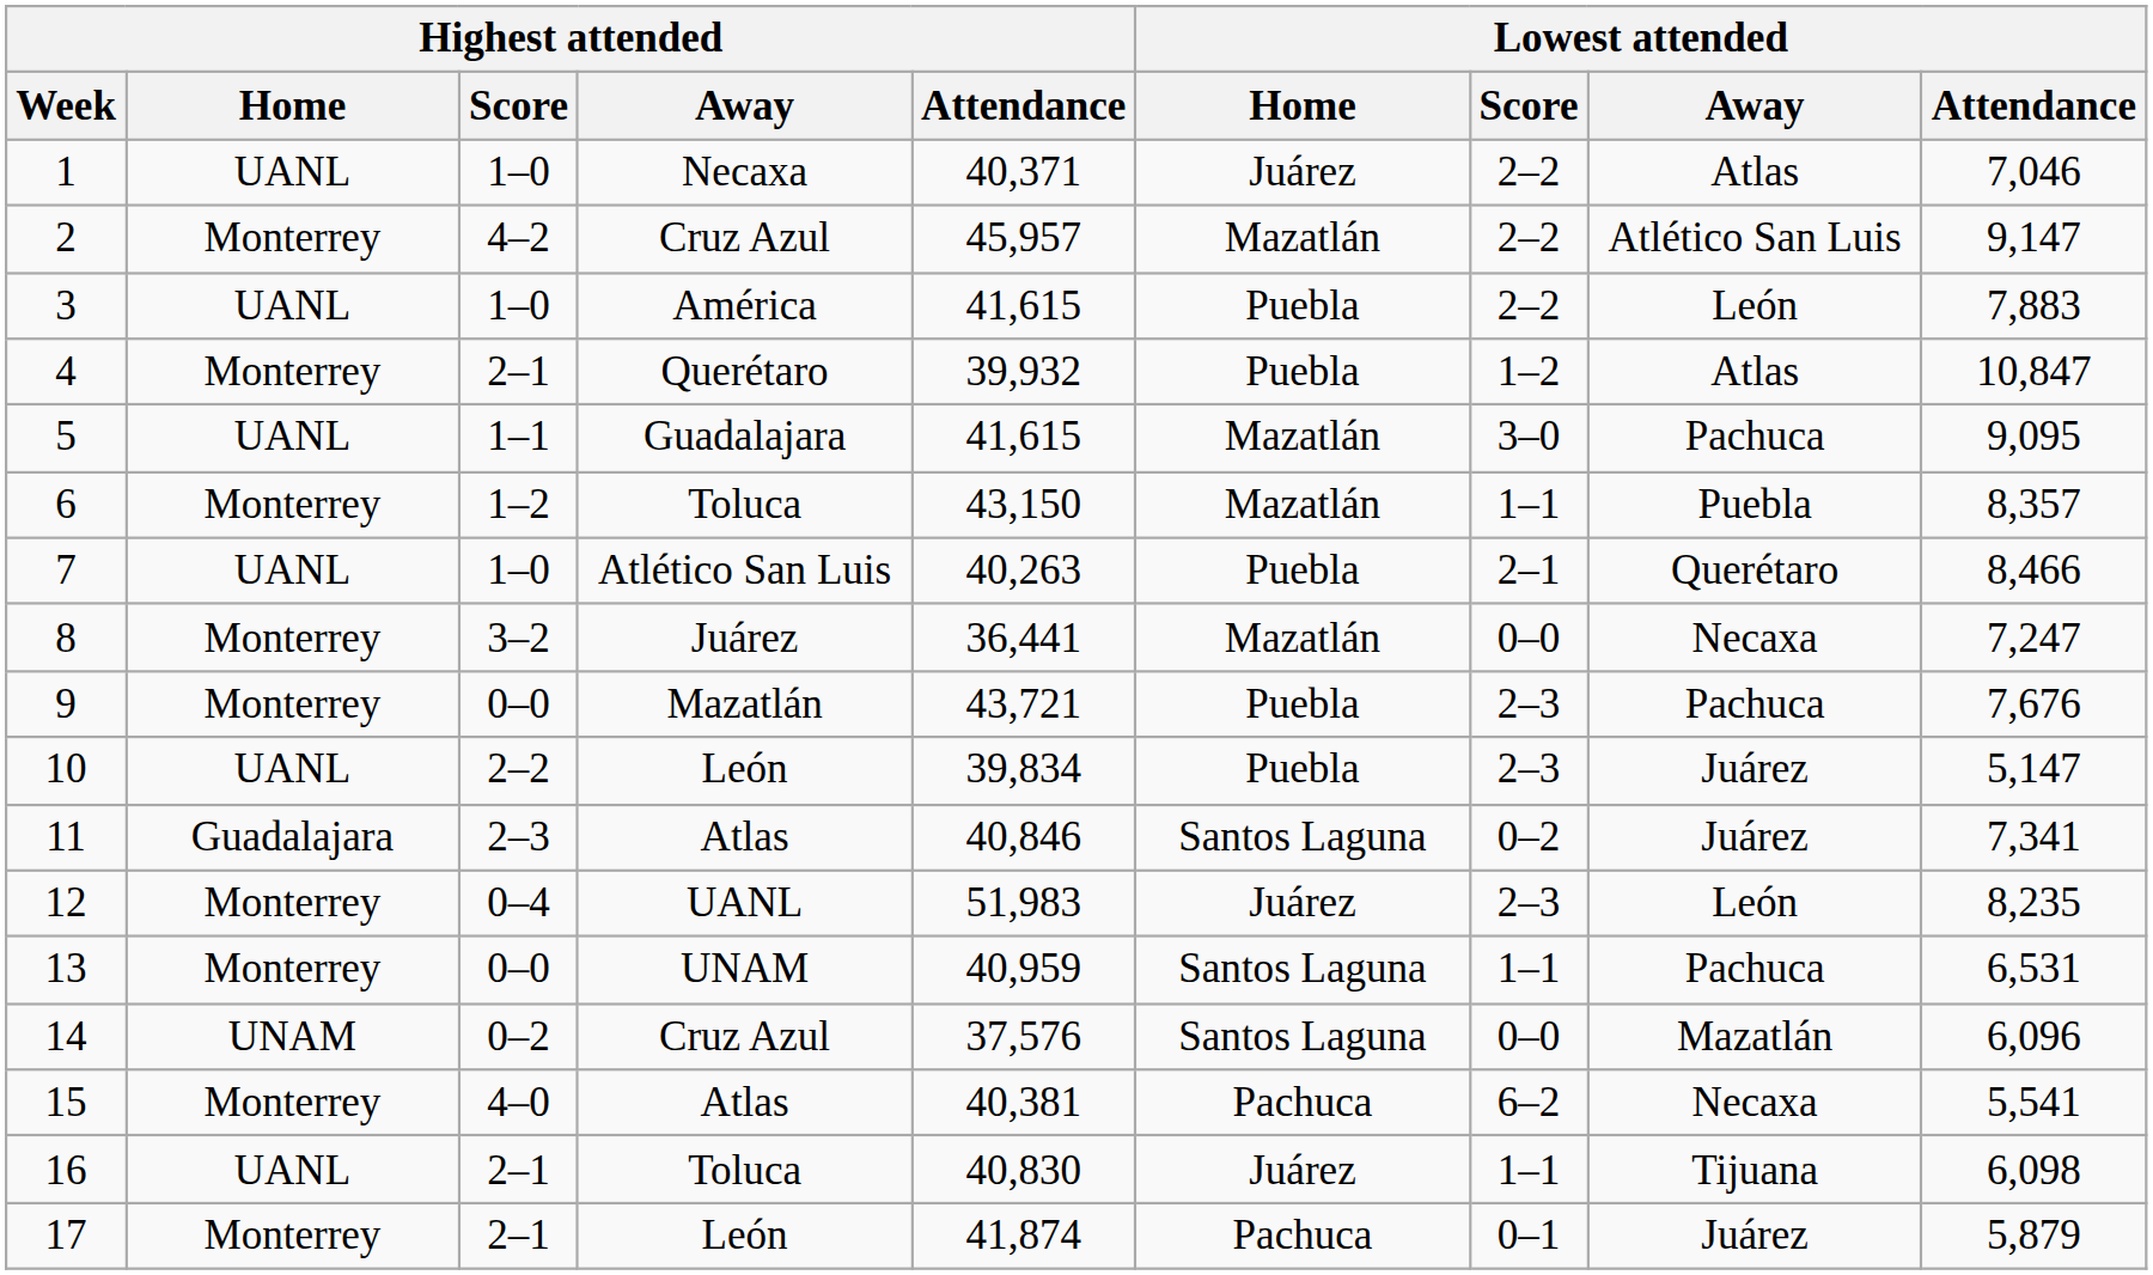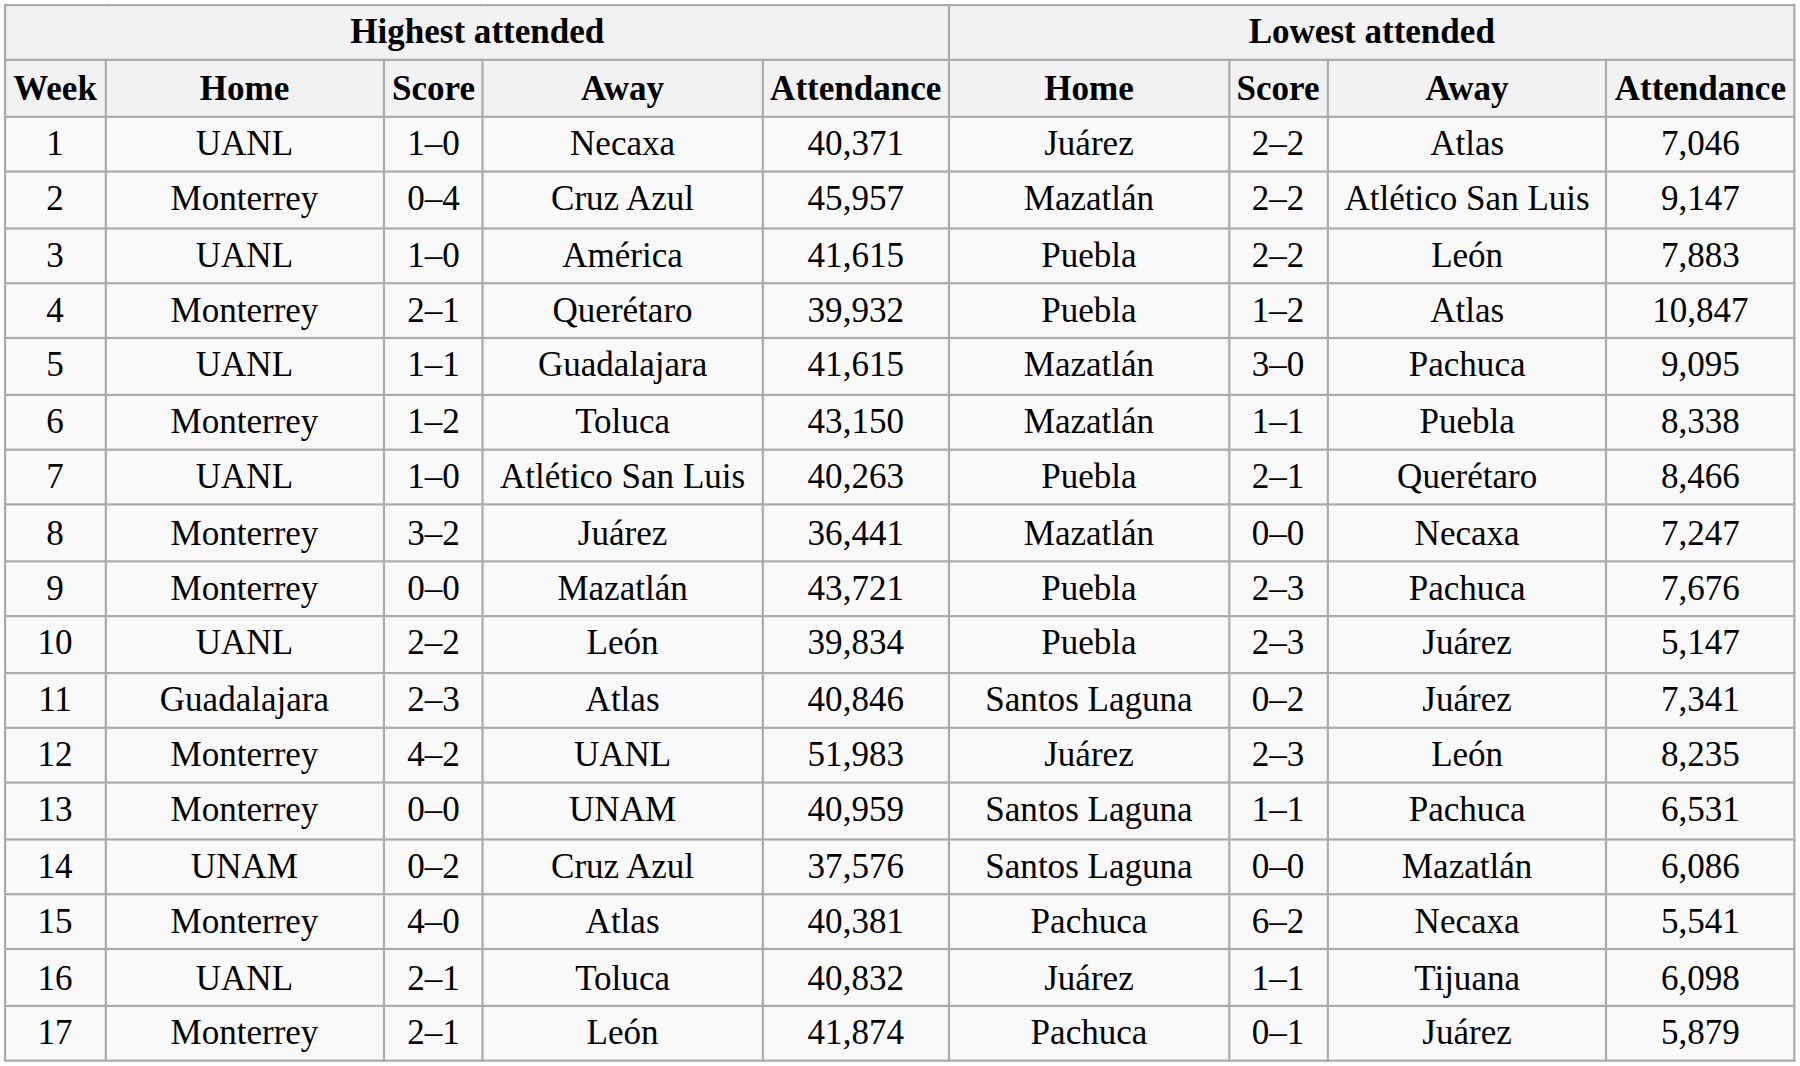2 | Highest attended / Score: 4–2 -> 0–4
6 | Lowest attended / Attendance: 8,357 -> 8,338
12 | Highest attended / Score: 0–4 -> 4–2
14 | Lowest attended / Attendance: 6,096 -> 6,086
16 | Highest attended / Attendance: 40,830 -> 40,832
